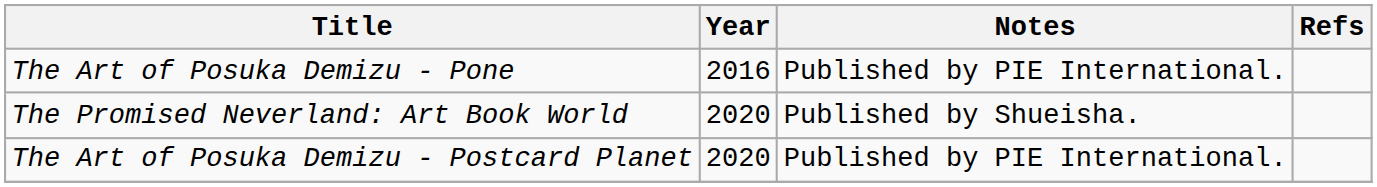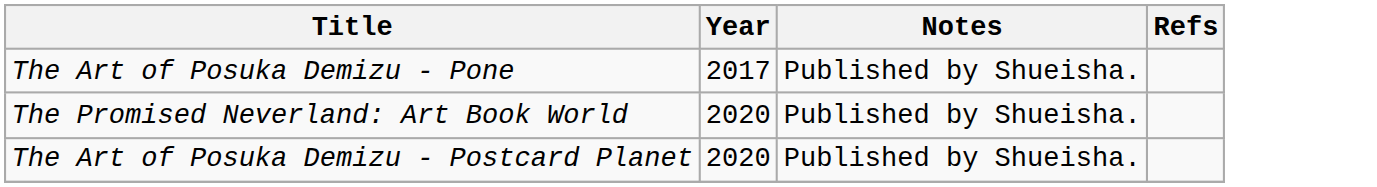The Art of Posuka Demizu - Pone | Year: 2016 -> 2017
The Art of Posuka Demizu - Pone | Notes: Published by PIE International. -> Published by Shueisha.
The Art of Posuka Demizu - Postcard Planet | Notes: Published by PIE International. -> Published by Shueisha.
